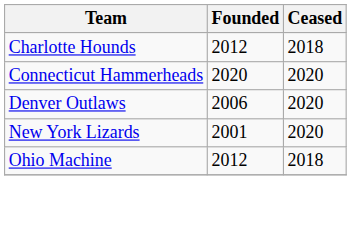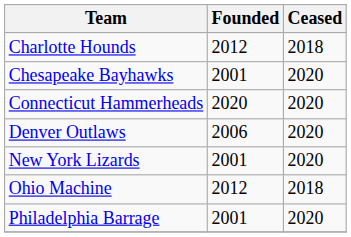+ row: Chesapeake Bayhawks | 2001 | 2020
+ row: Philadelphia Barrage | 2001 | 2020
